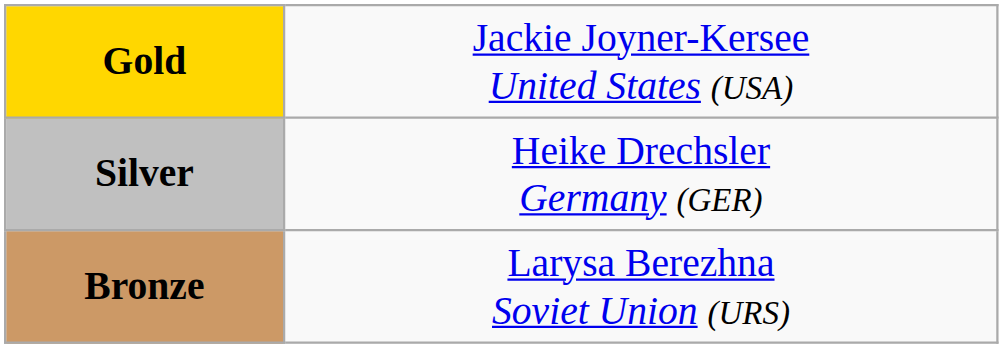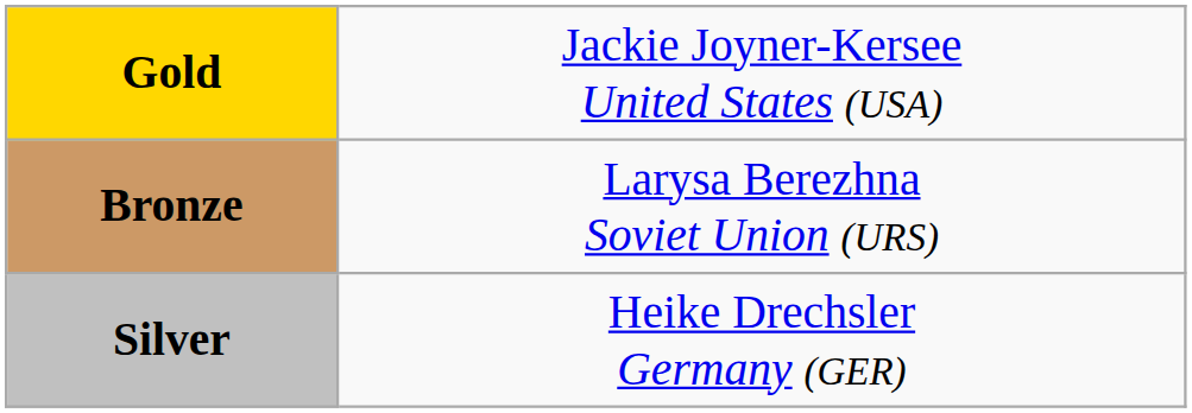rows swapped: Silver <-> Bronze
